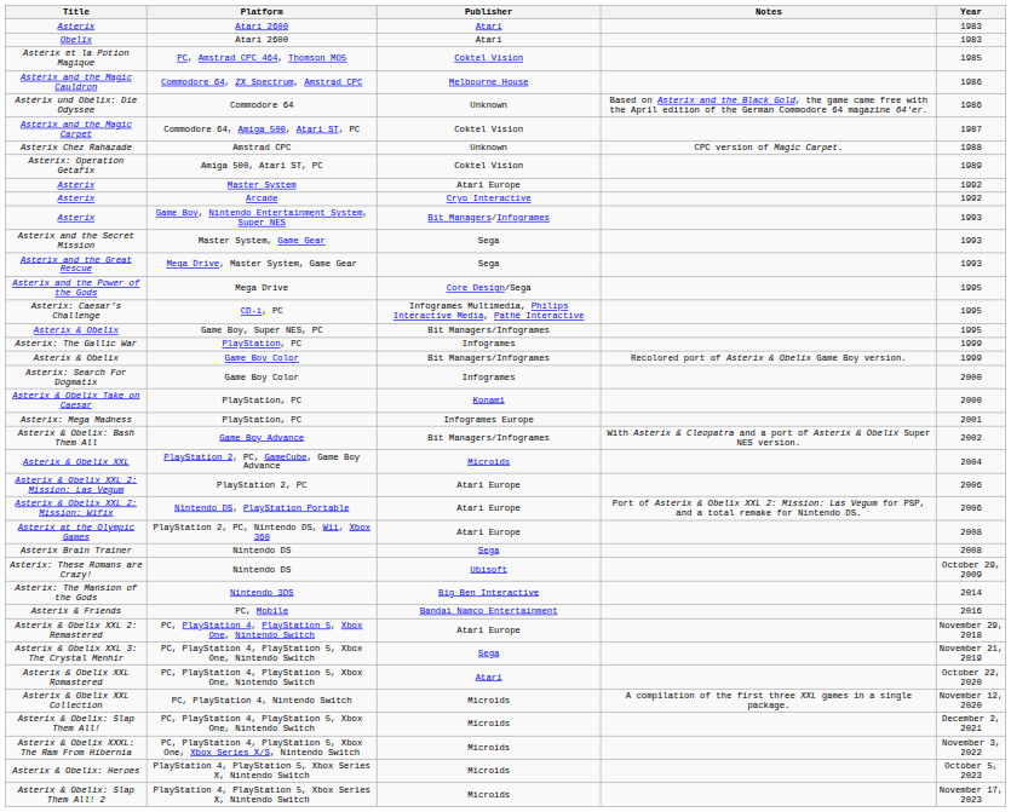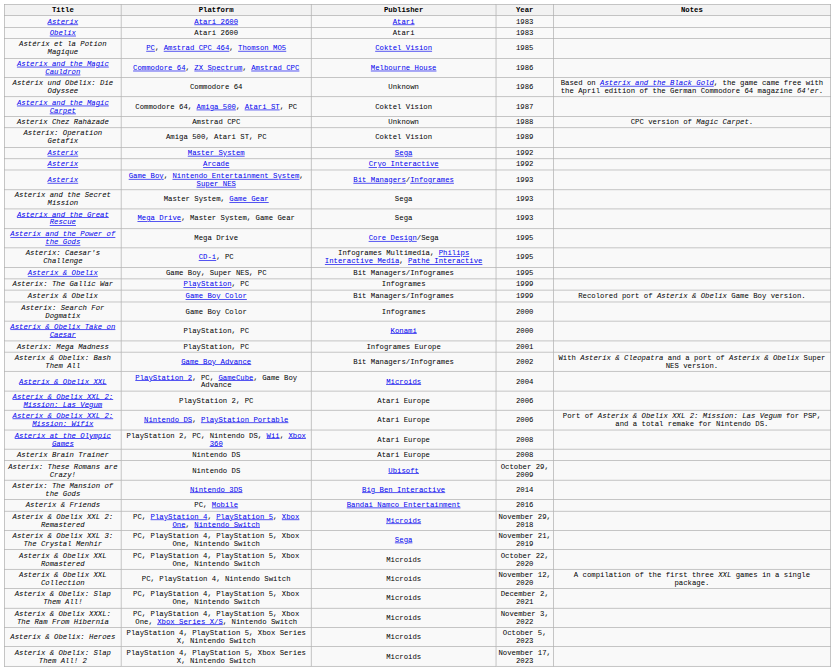columns swapped: Year <-> Notes
Asterix / Master System | Publisher: Atari Europe -> Sega
Asterix Brain Trainer | Publisher: Sega -> Atari Europe
Asterix & Obelix XXL 2: Remastered | Publisher: Atari Europe -> Microids
Asterix & Obelix XXL Romastered | Publisher: Atari -> Microids
